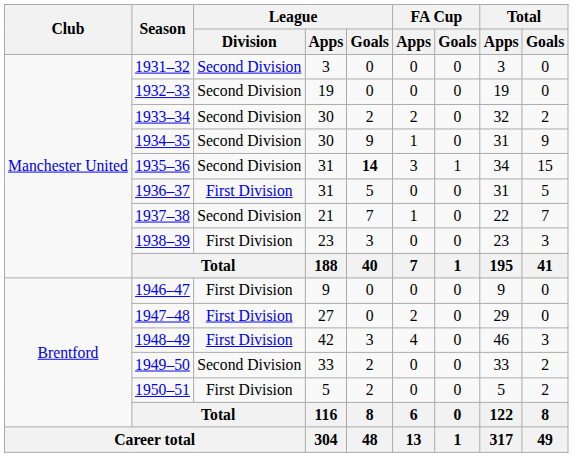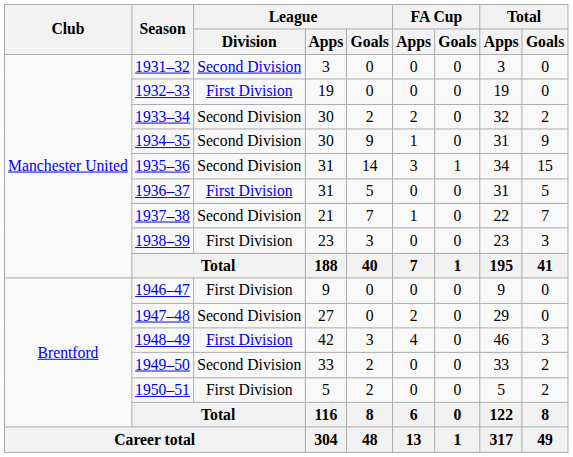1932–33 | League / Division: Second Division -> First Division
1935–36 | League / Goals: bold -> normal
1947–48 | League / Division: First Division -> Second Division
